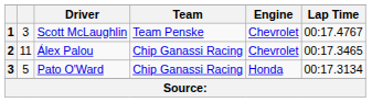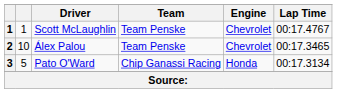Scott McLaughlin | column 2: 3 -> 1
Álex Palou | column 2: 11 -> 10
Álex Palou | Team: Chip Ganassi Racing -> Team Penske
